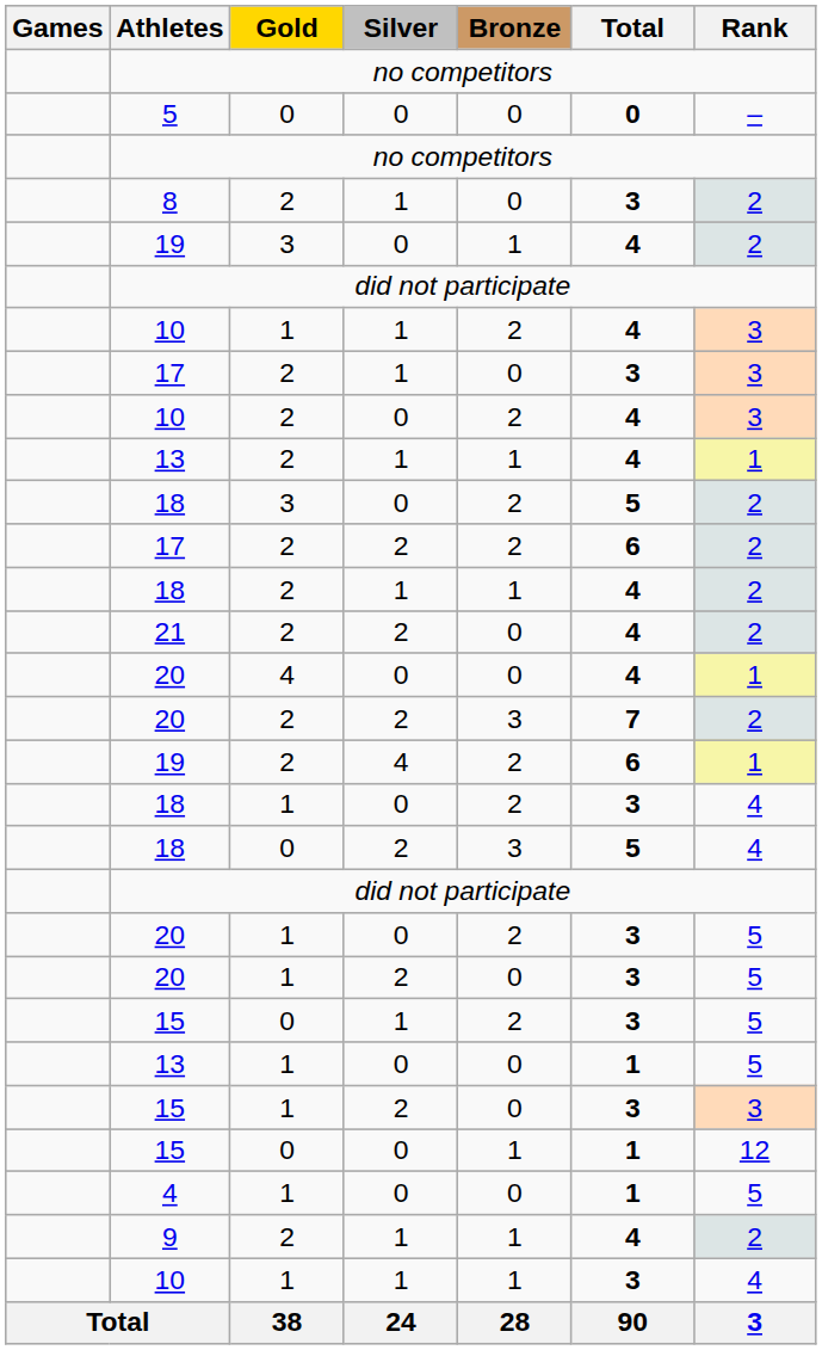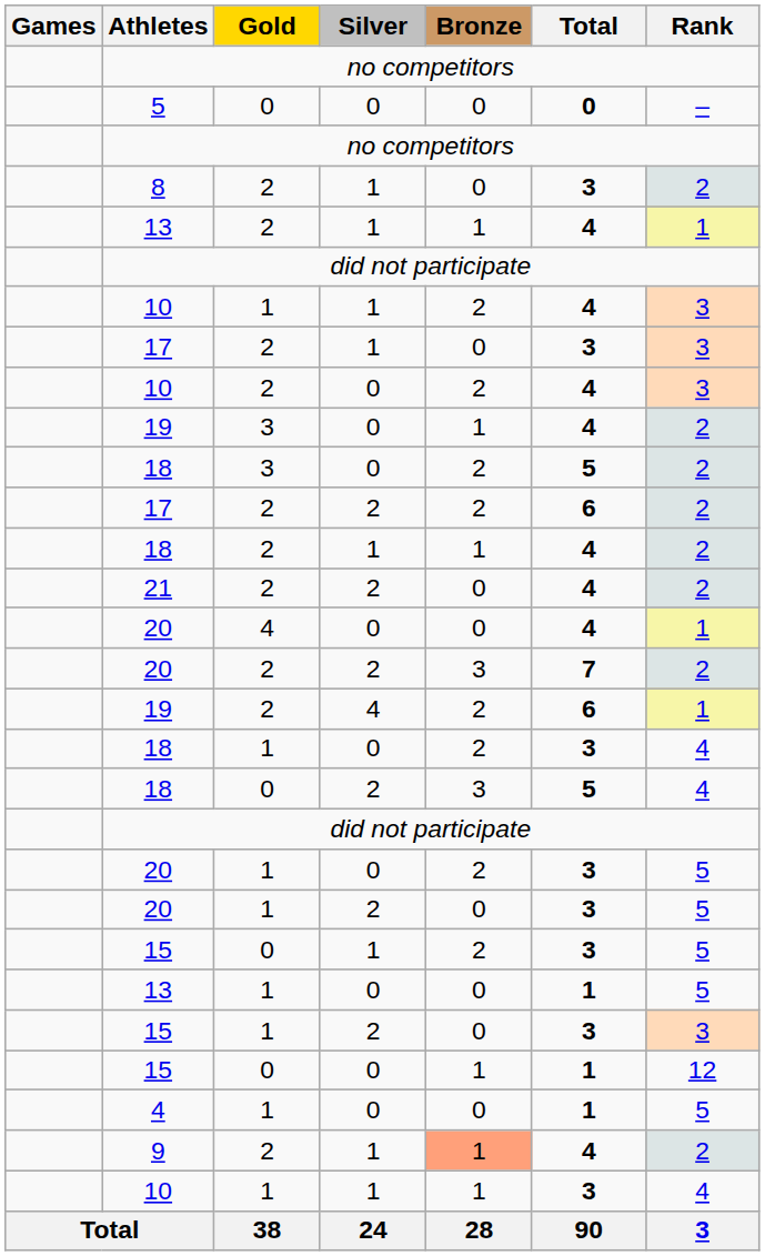rows swapped: 13 / 2 <-> 19 / 3
9 | Bronze: no background -> lightsalmon background
